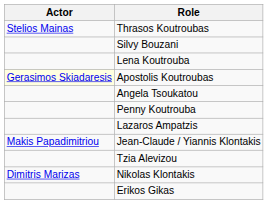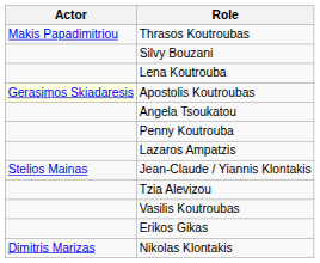Thrasos Koutroubas | Actor: Stelios Mainas -> Makis Papadimitriou
Jean-Claude / Yiannis Klontakis | Actor: Makis Papadimitriou -> Stelios Mainas
+ row: Vasilis Koutroubas
rows swapped: Erikos Gikas <-> Nikolas Klontakis
